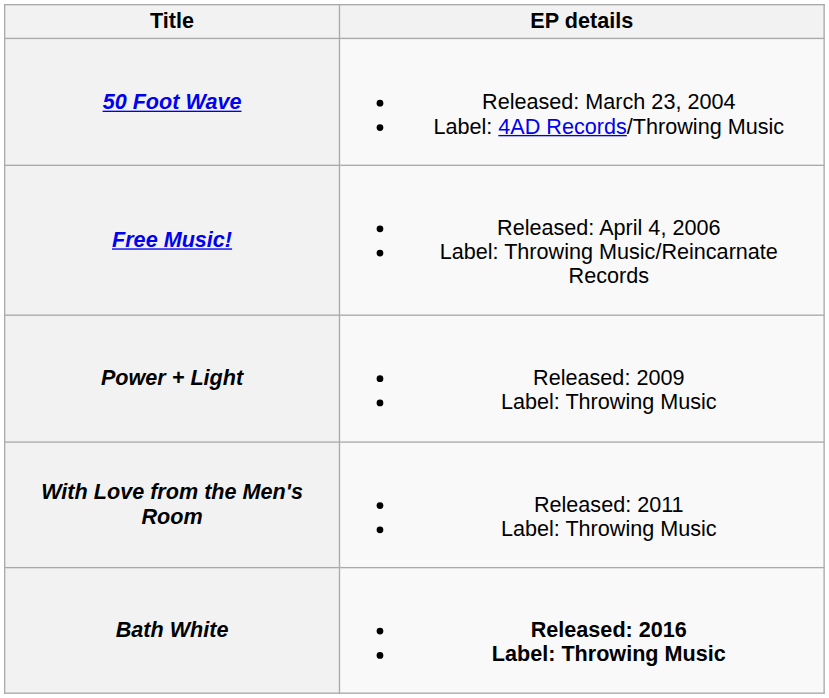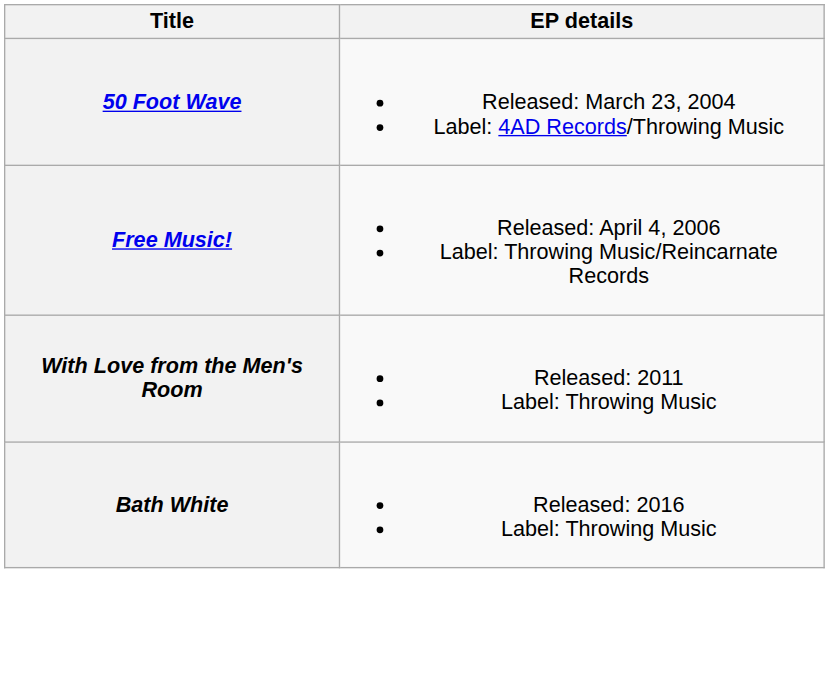- row: Power + Light | Released: 2009 Label: Throwing Music
Bath White | EP details: bold -> normal
